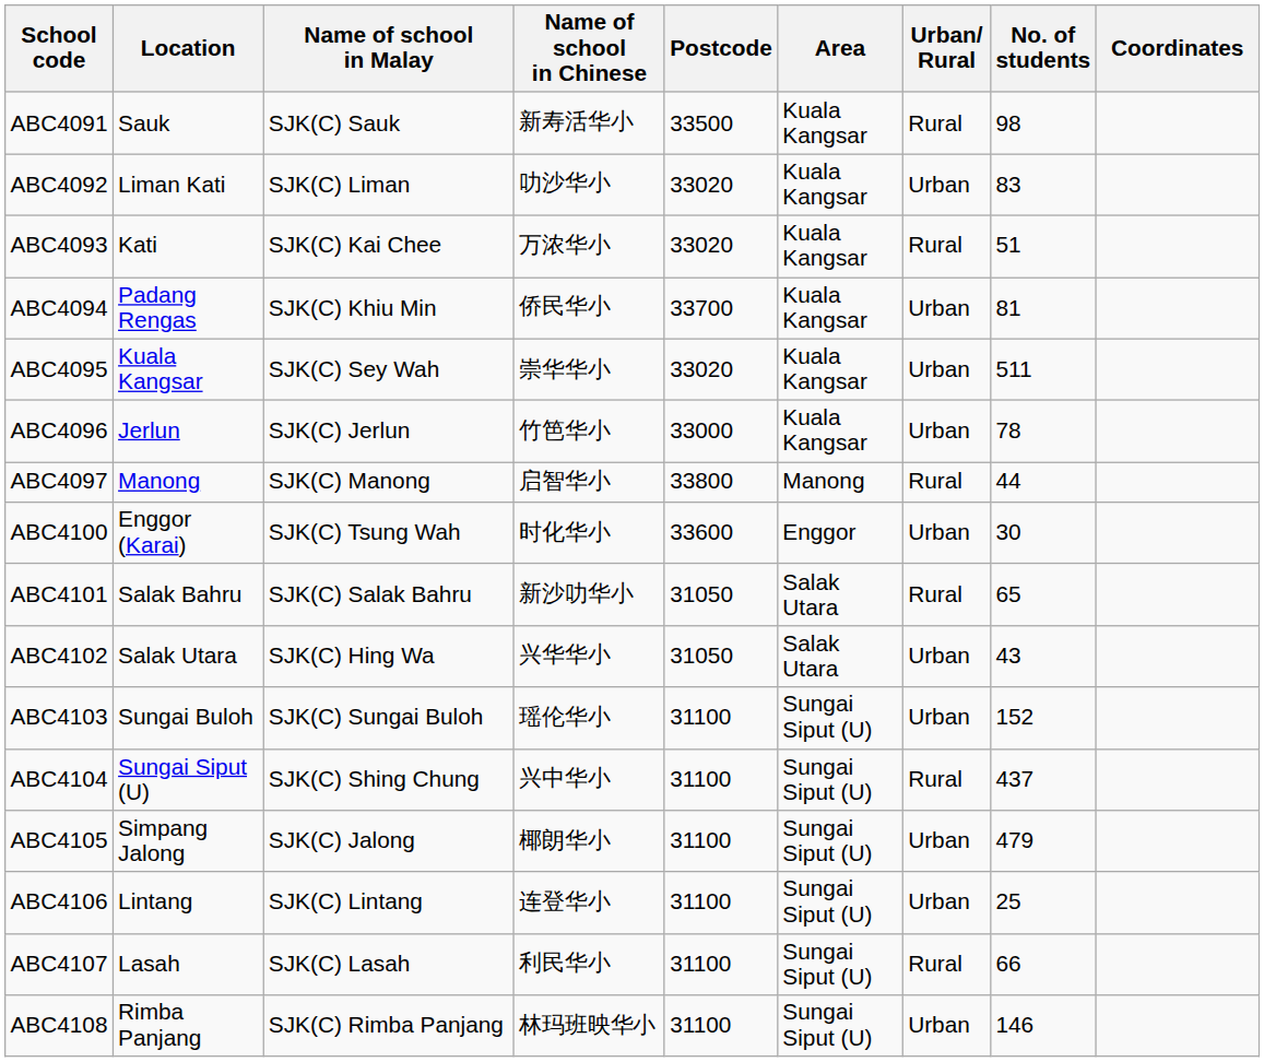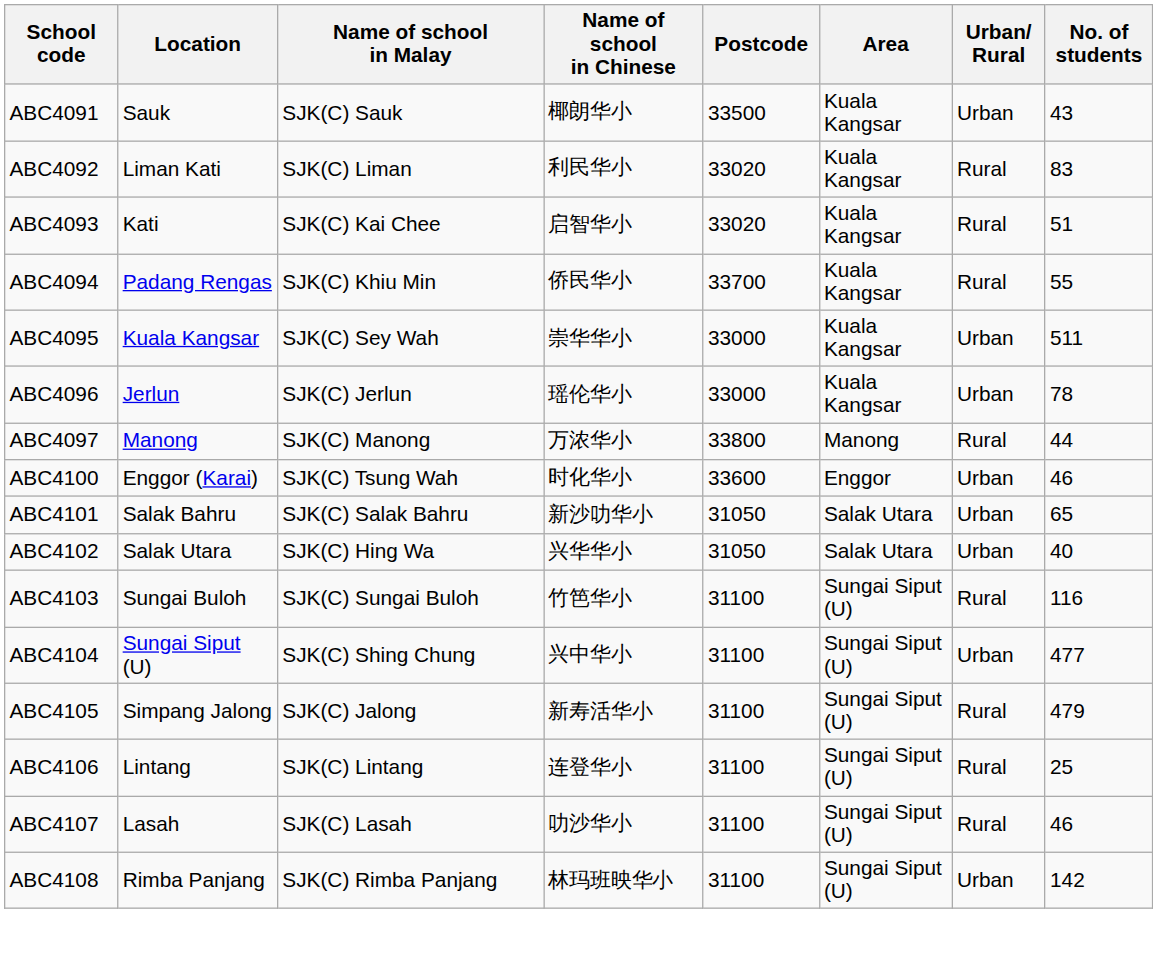- column: Coordinates
ABC4091 | Name of school in Chinese: 新寿活华小 -> 椰朗华小
ABC4091 | Urban/ Rural: Rural -> Urban
ABC4091 | No. of students: 98 -> 43
ABC4092 | Name of school in Chinese: 叻沙华小 -> 利民华小
ABC4092 | Urban/ Rural: Urban -> Rural
ABC4093 | Name of school in Chinese: 万浓华小 -> 启智华小
ABC4094 | Urban/ Rural: Urban -> Rural
ABC4094 | No. of students: 81 -> 55
ABC4095 | Postcode: 33020 -> 33000
ABC4096 | Name of school in Chinese: 竹笆华小 -> 瑶伦华小
ABC4097 | Name of school in Chinese: 启智华小 -> 万浓华小
ABC4100 | No. of students: 30 -> 46
ABC4101 | Urban/ Rural: Rural -> Urban
ABC4102 | No. of students: 43 -> 40
ABC4103 | Name of school in Chinese: 瑶伦华小 -> 竹笆华小
ABC4103 | Urban/ Rural: Urban -> Rural
ABC4103 | No. of students: 152 -> 116
ABC4104 | Urban/ Rural: Rural -> Urban
ABC4104 | No. of students: 437 -> 477
ABC4105 | Name of school in Chinese: 椰朗华小 -> 新寿活华小
ABC4105 | Urban/ Rural: Urban -> Rural
ABC4106 | Urban/ Rural: Urban -> Rural
ABC4107 | Name of school in Chinese: 利民华小 -> 叻沙华小
ABC4107 | No. of students: 66 -> 46
ABC4108 | No. of students: 146 -> 142
